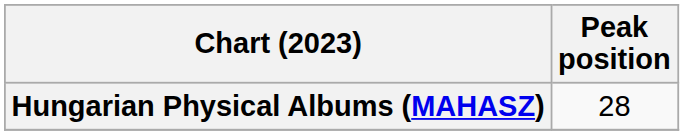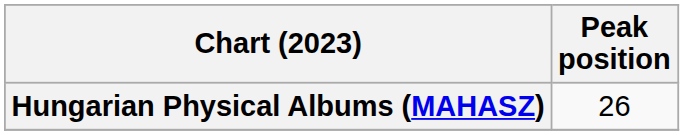Hungarian Physical Albums (MAHASZ) | Peak position: 28 -> 26
